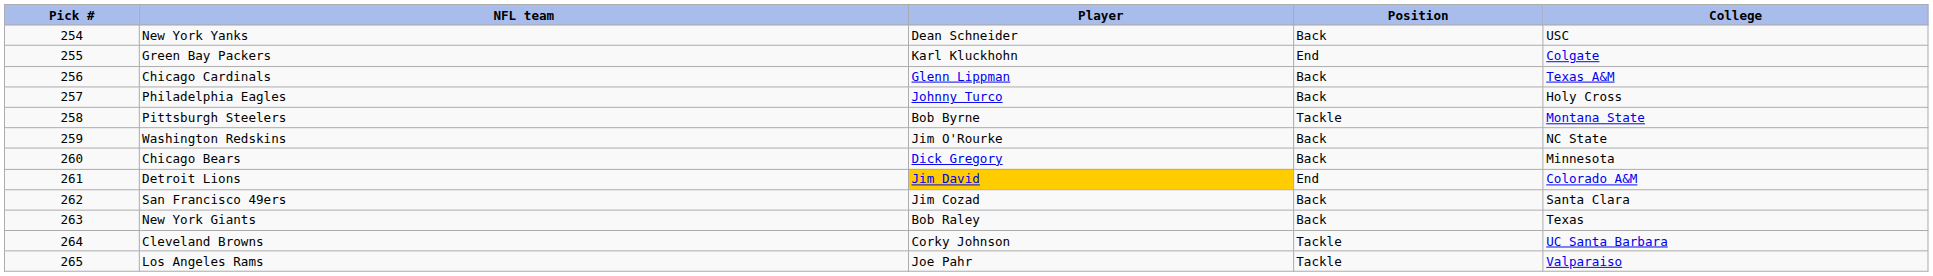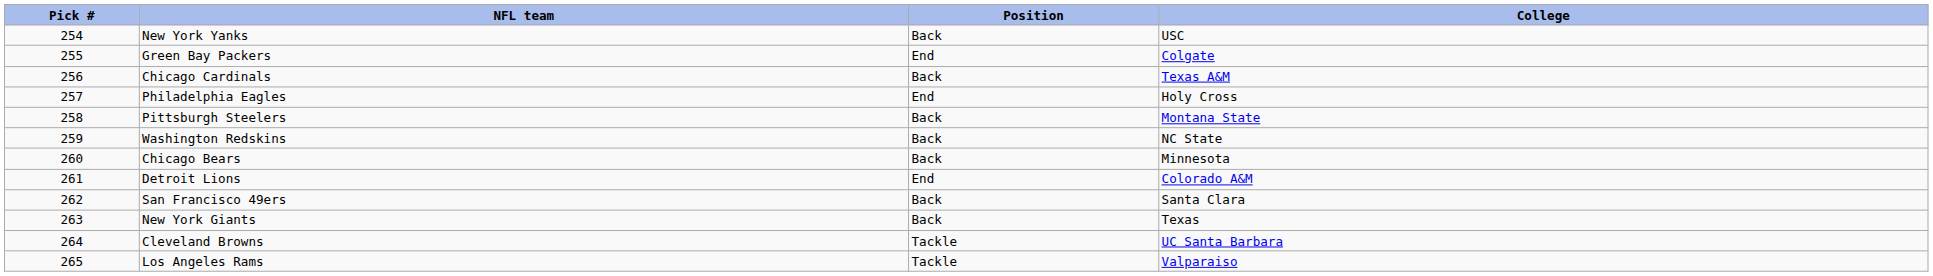- column: Player | Dean Schneider | Karl Kluckhohn | Glenn Lippman | Johnny Turco | Bob Byrne | Jim O'Rourke | Dick Gregory | Jim David | Jim Cozad | Bob Raley | Corky Johnson | Joe Pahr
Philadelphia Eagles | Position: Back -> End
Pittsburgh Steelers | Position: Tackle -> Back
